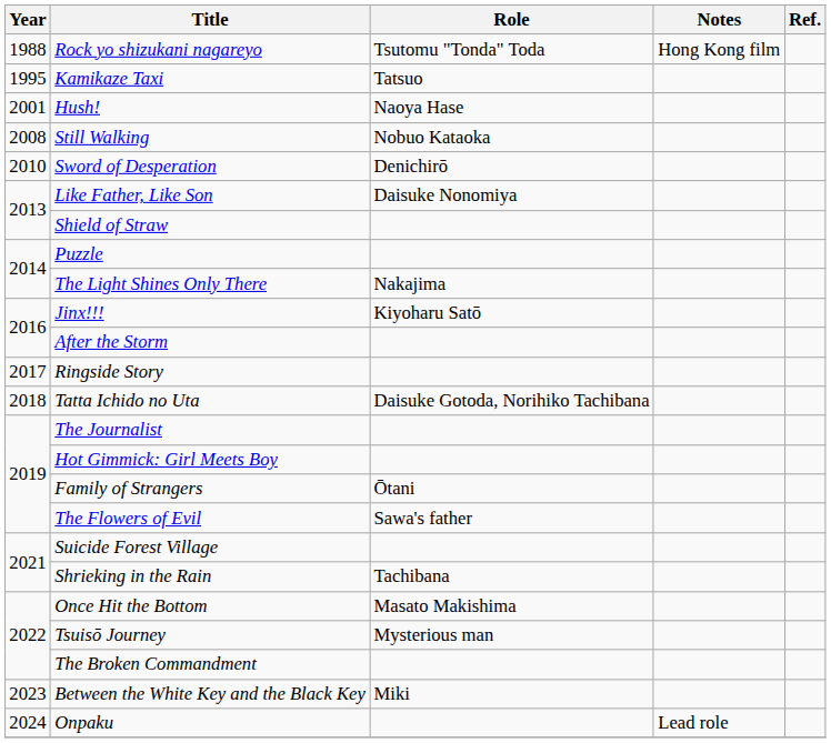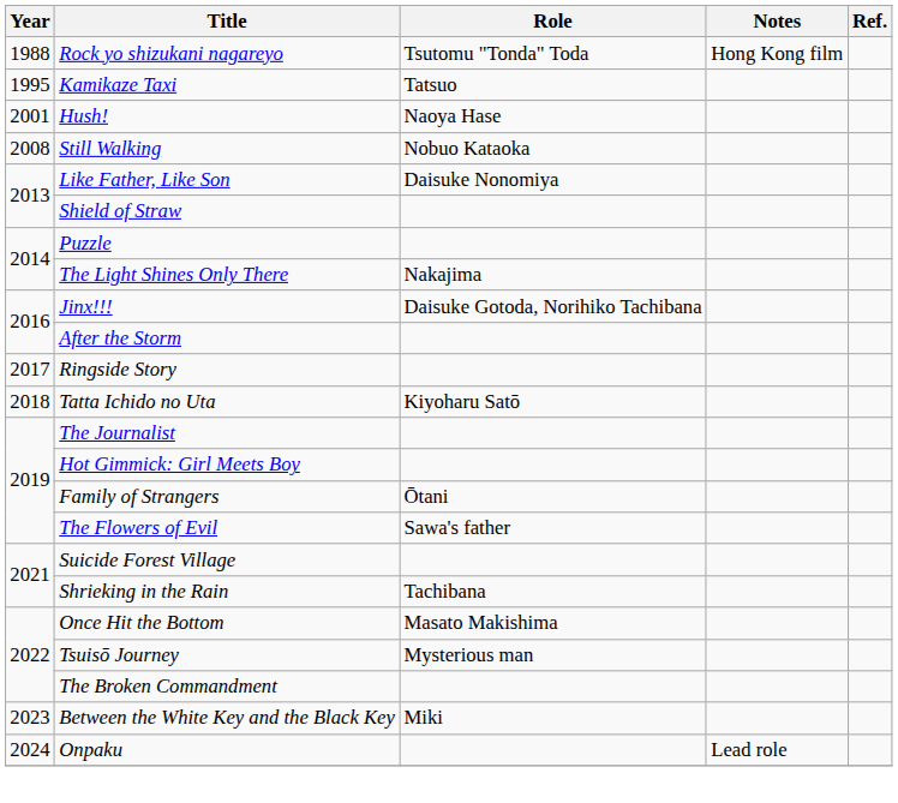- row: 2010 | Sword of Desperation | Denichirō
Jinx!!! | Role: Kiyoharu Satō -> Daisuke Gotoda, Norihiko Tachibana
Tatta Ichido no Uta | Role: Daisuke Gotoda, Norihiko Tachibana -> Kiyoharu Satō
